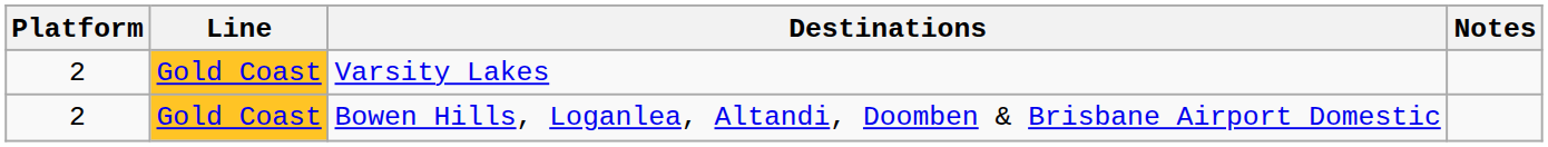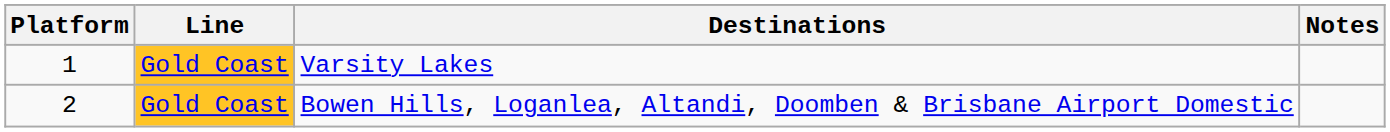Varsity Lakes | Platform: 2 -> 1
